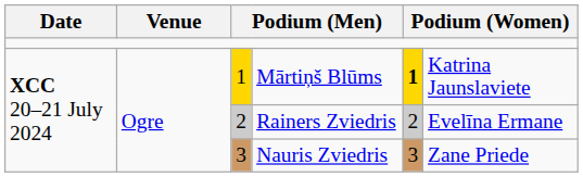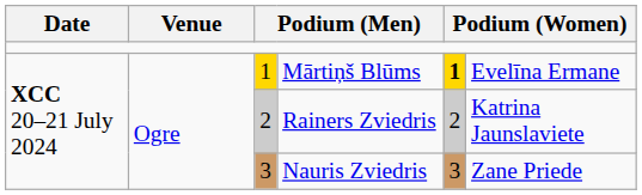Mārtiņš Blūms | column 6: Katrina Jaunslaviete -> Evelīna Ermane
Rainers Zviedris | column 6: Evelīna Ermane -> Katrina Jaunslaviete
